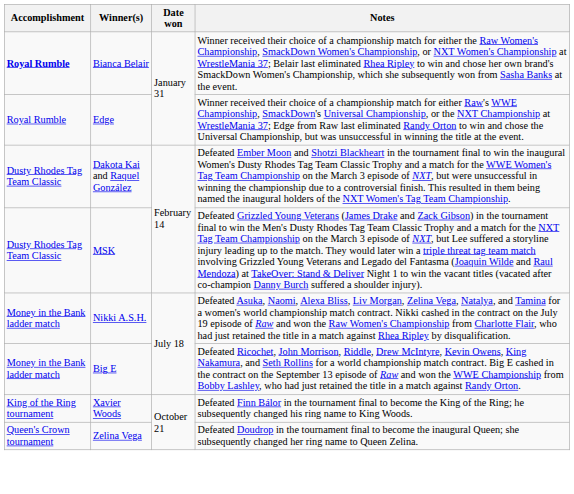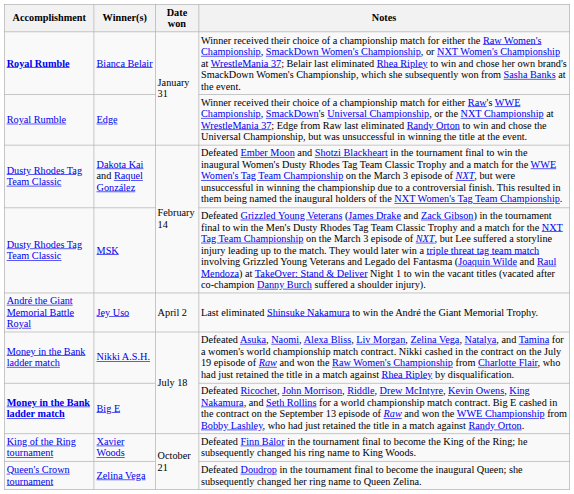+ row: André the Giant Memorial Battle Royal | Jey Uso | April 2 | Last eliminated Shinsuke Nakamura to win the André the Giant Memorial Trophy.
Big E | Accomplishment: normal -> bold
